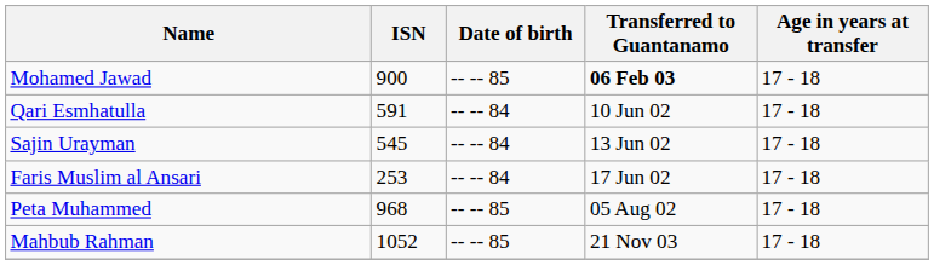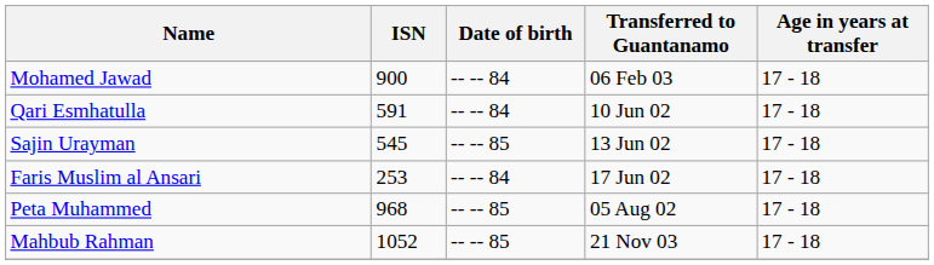Mohamed Jawad | Date of birth: -- -- 85 -> -- -- 84
Mohamed Jawad | Transferred to Guantanamo: bold -> normal
Sajin Urayman | Date of birth: -- -- 84 -> -- -- 85
